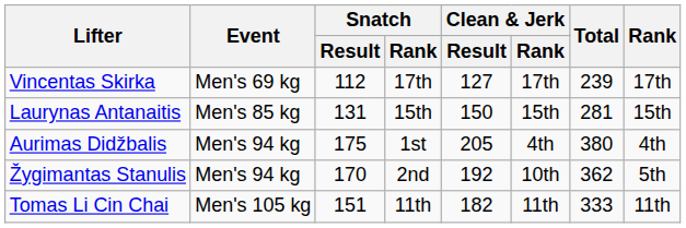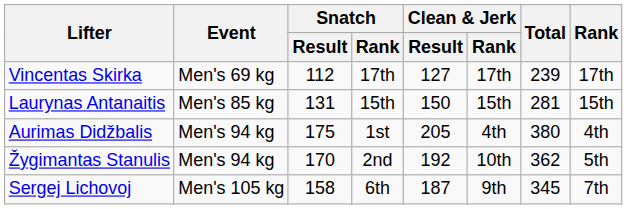+ row: Sergej Lichovoj | Men's 105 kg | 158 | 6th | 187 | 9th | 345 | 7th
- row: Tomas Li Cin Chai | Men's 105 kg | 151 | 11th | 182 | 11th | 333 | 11th
